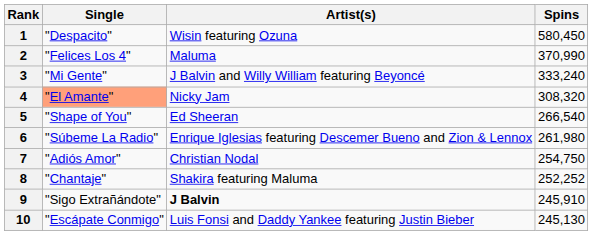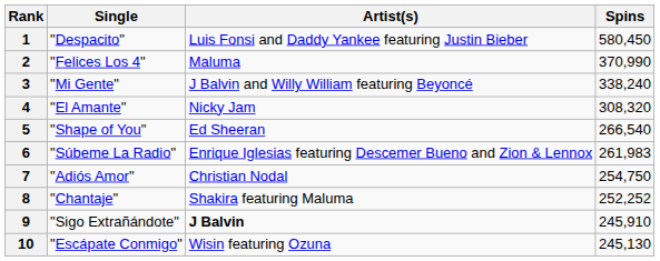1 | Artist(s): Wisin featuring Ozuna -> Luis Fonsi and Daddy Yankee featuring Justin Bieber
3 | Spins: 333,240 -> 338,240
4 | Single: lightsalmon background -> no background
6 | Spins: 261,980 -> 261,983
10 | Artist(s): Luis Fonsi and Daddy Yankee featuring Justin Bieber -> Wisin featuring Ozuna
